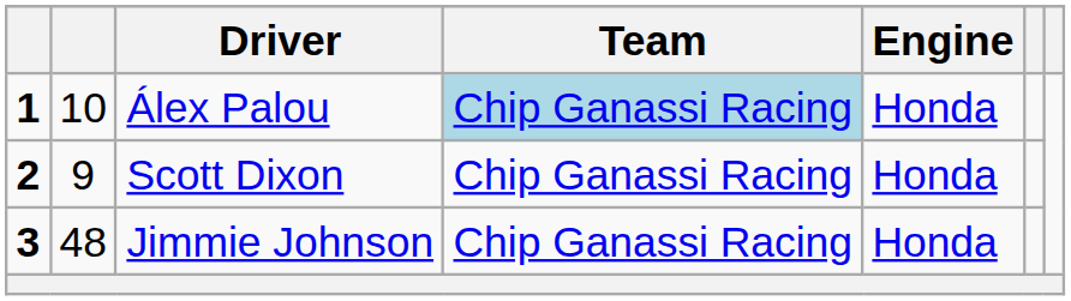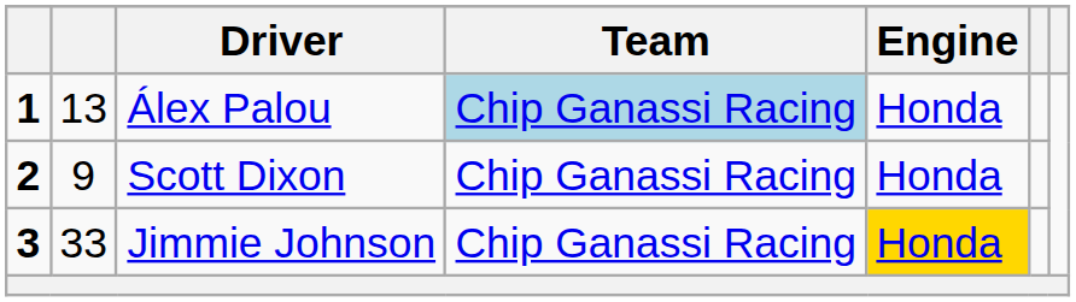Álex Palou | column 2: 10 -> 13
Jimmie Johnson | column 2: 48 -> 33
Jimmie Johnson | Engine: no background -> gold background
